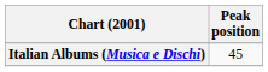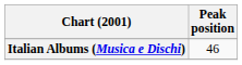Italian Albums (Musica e Dischi) | Peak position: 45 -> 46
